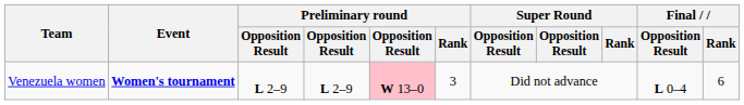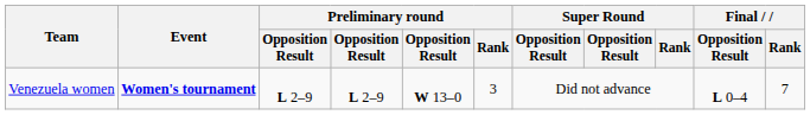Venezuela women | column 5: pink background -> no background
Venezuela women | Final / Rank: 6 -> 7
